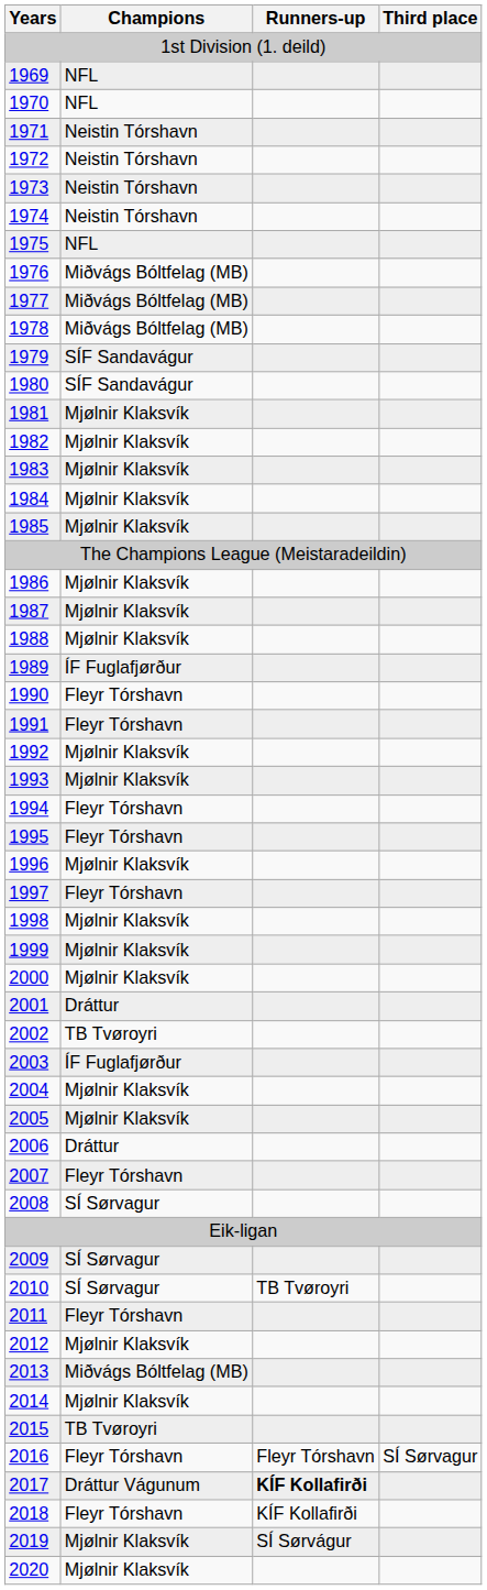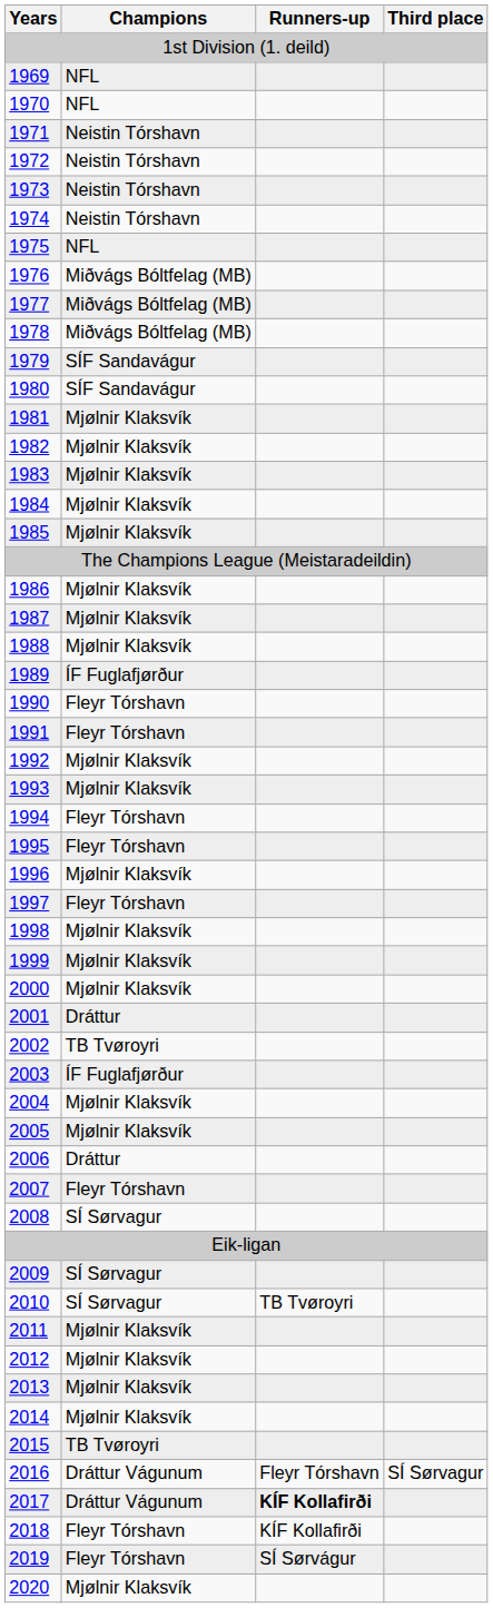2011 | Champions: Fleyr Tórshavn -> Mjølnir Klaksvík
2013 | Champions: Miðvágs Bóltfelag (MB) -> Mjølnir Klaksvík
2016 | Champions: Fleyr Tórshavn -> Dráttur Vágunum
2019 | Champions: Mjølnir Klaksvík -> Fleyr Tórshavn
